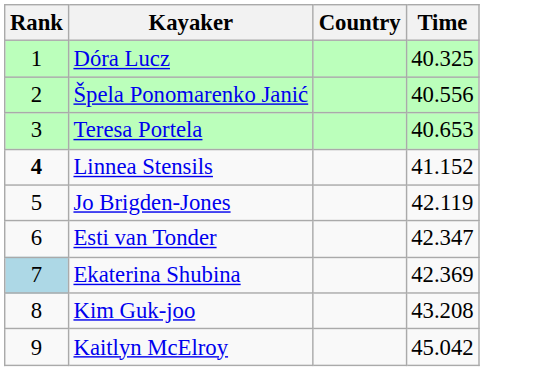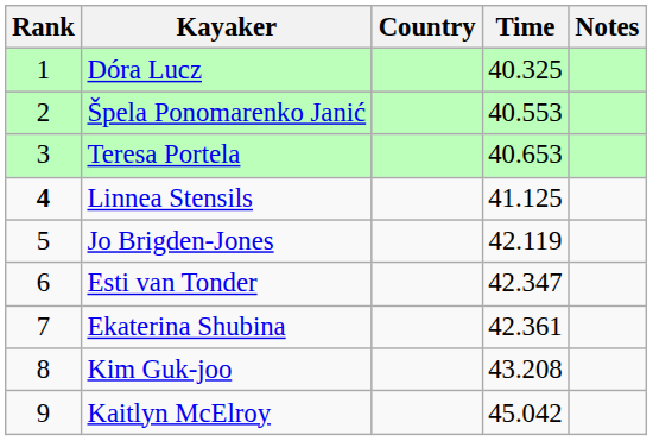+ column: Notes
Špela Ponomarenko Janić | Time: 40.556 -> 40.553
Linnea Stensils | Time: 41.152 -> 41.125
Ekaterina Shubina | Rank: lightblue background -> no background
Ekaterina Shubina | Time: 42.369 -> 42.361
